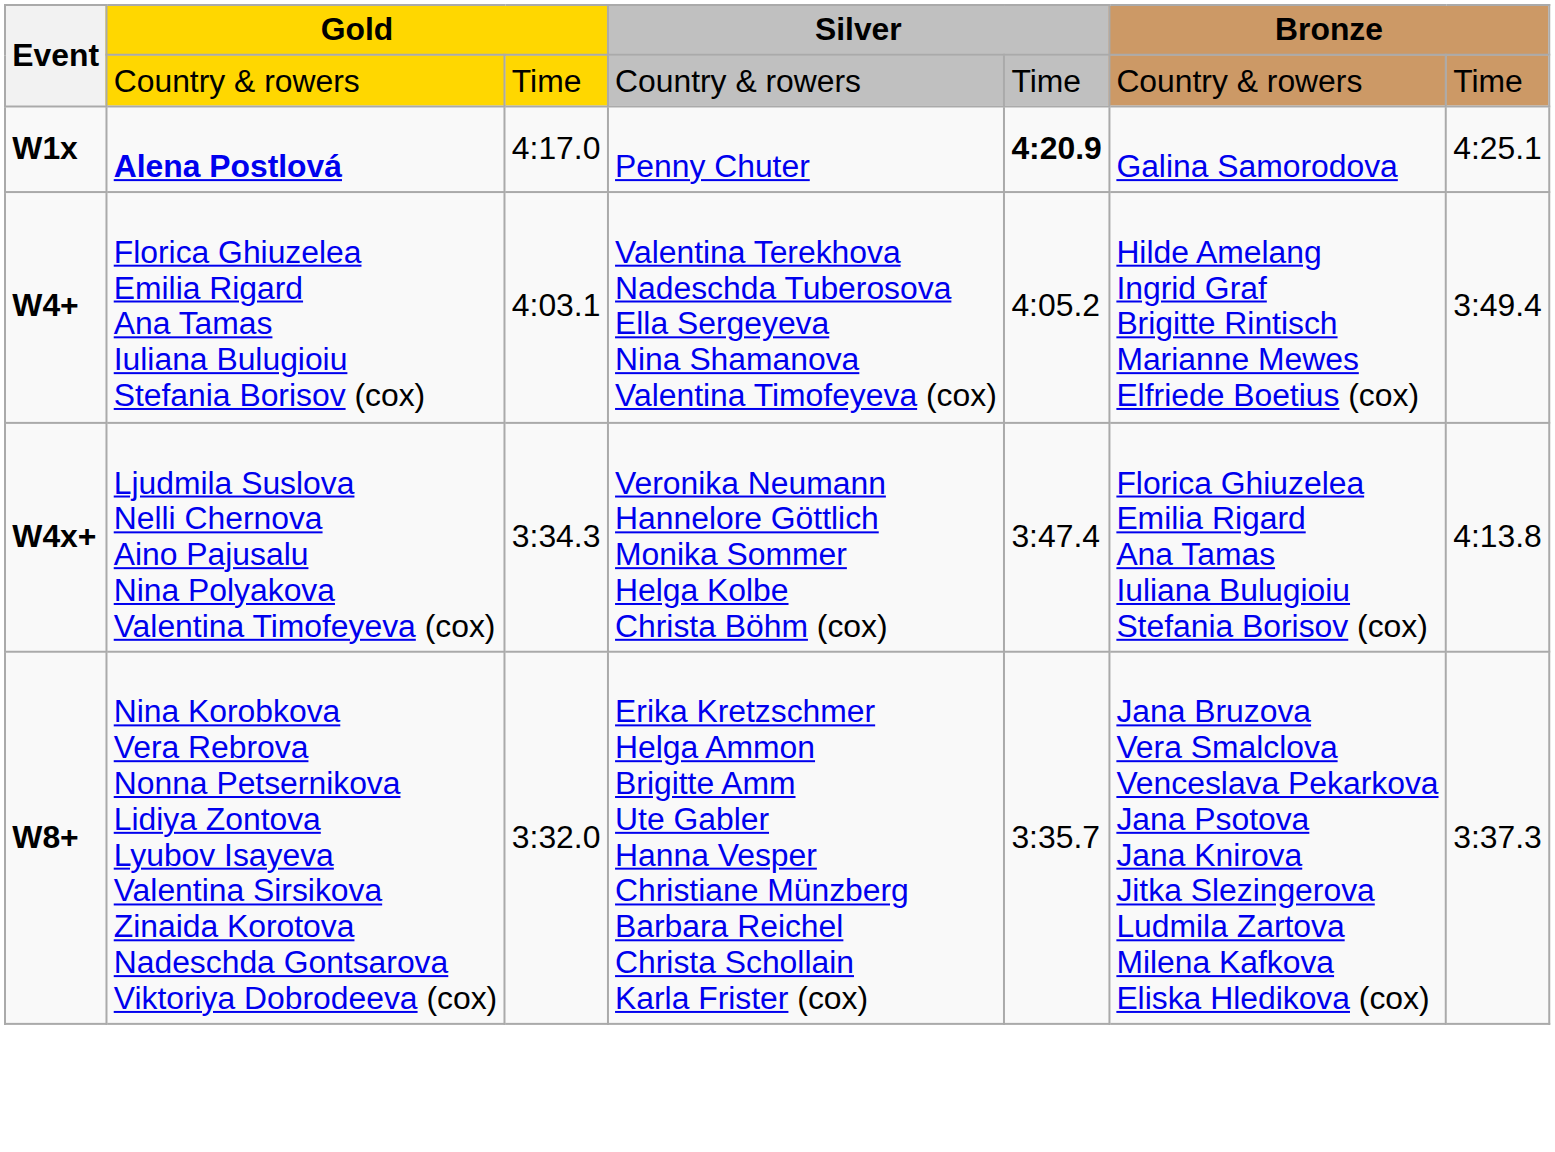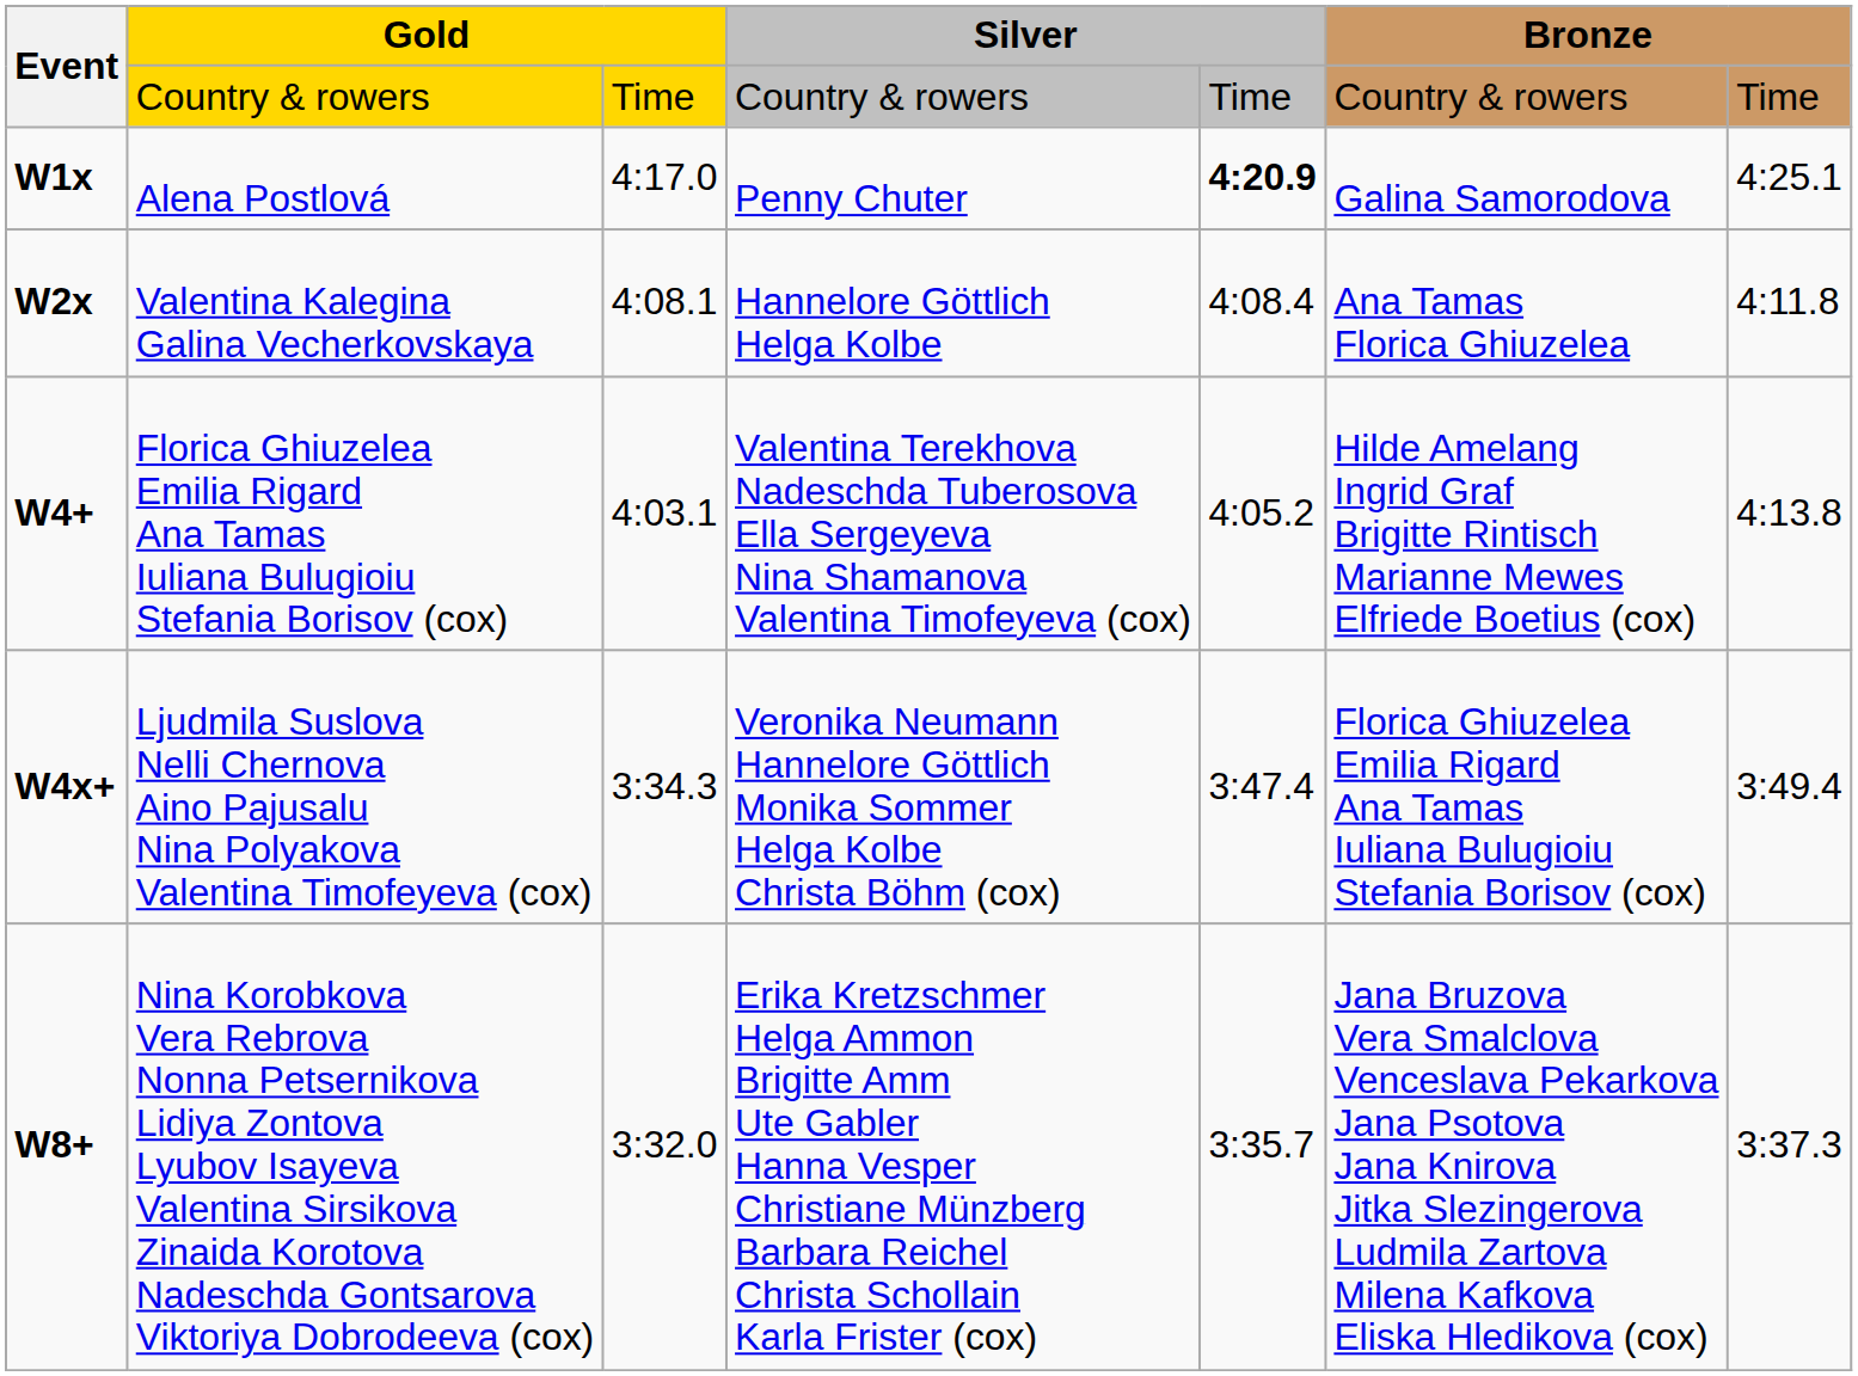W1x | column 2: bold -> normal
+ row: W2x | Valentina Kalegina Galina Vecherkovskaya | 4:08.1 | Hannelore Göttlich Helga Kolbe | 4:08.4 | Ana Tamas Florica Ghiuzelea | 4:11.8
W4+ | column 7: 3:49.4 -> 4:13.8
W4x+ | column 7: 4:13.8 -> 3:49.4
